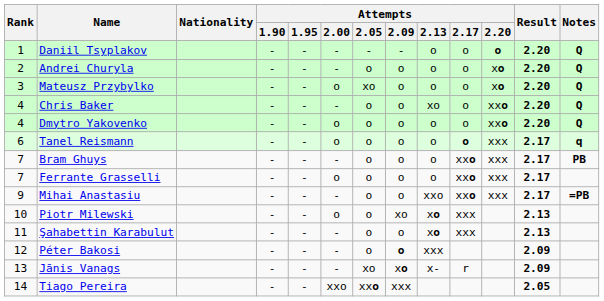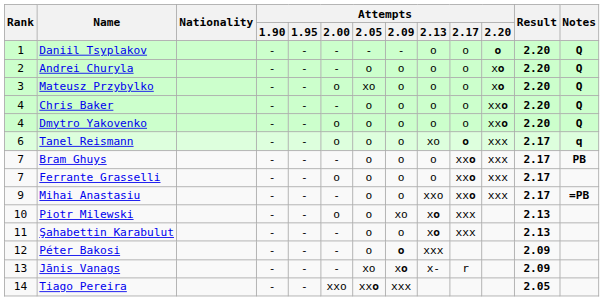Chris Baker | Attempts / 2.13: xo -> o
Tanel Reismann | Attempts / 2.13: o -> xo
